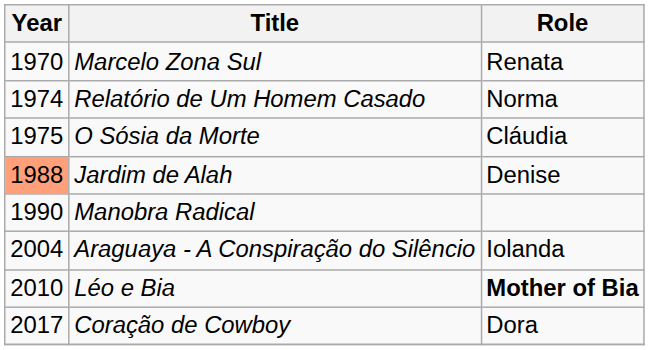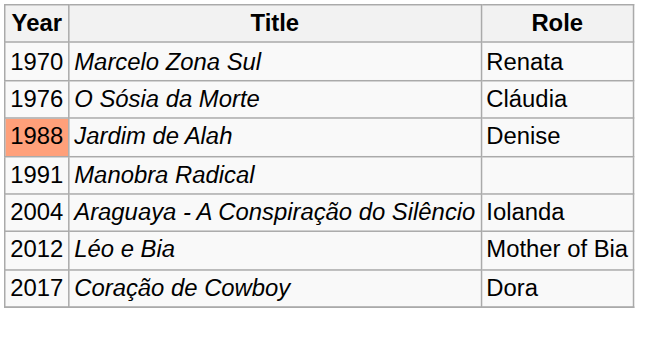- row: 1974 | Relatório de Um Homem Casado | Norma
O Sósia da Morte | Year: 1975 -> 1976
Manobra Radical | Year: 1990 -> 1991
Léo e Bia | Year: 2010 -> 2012
Léo e Bia | Role: bold -> normal
